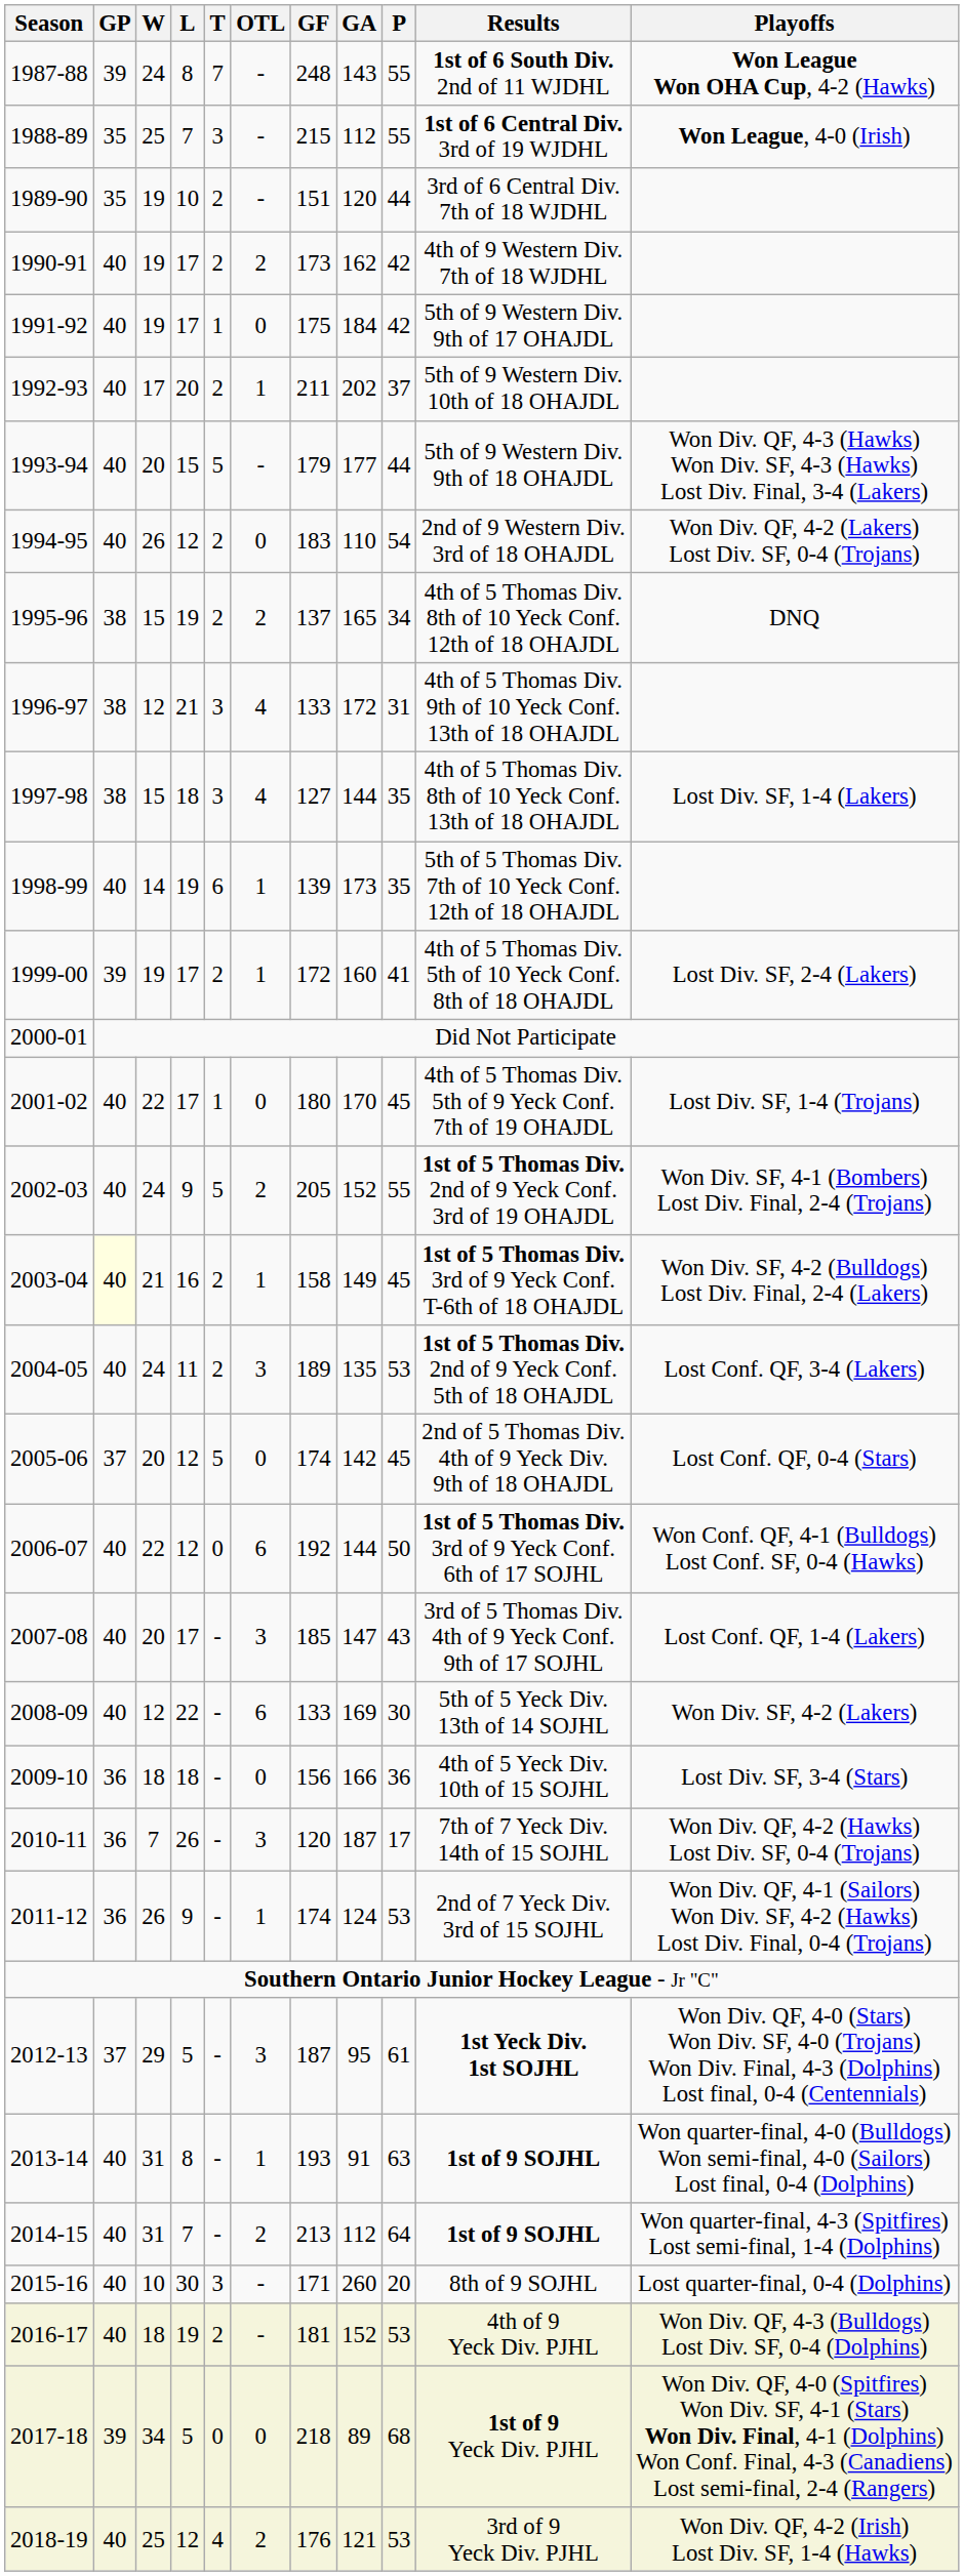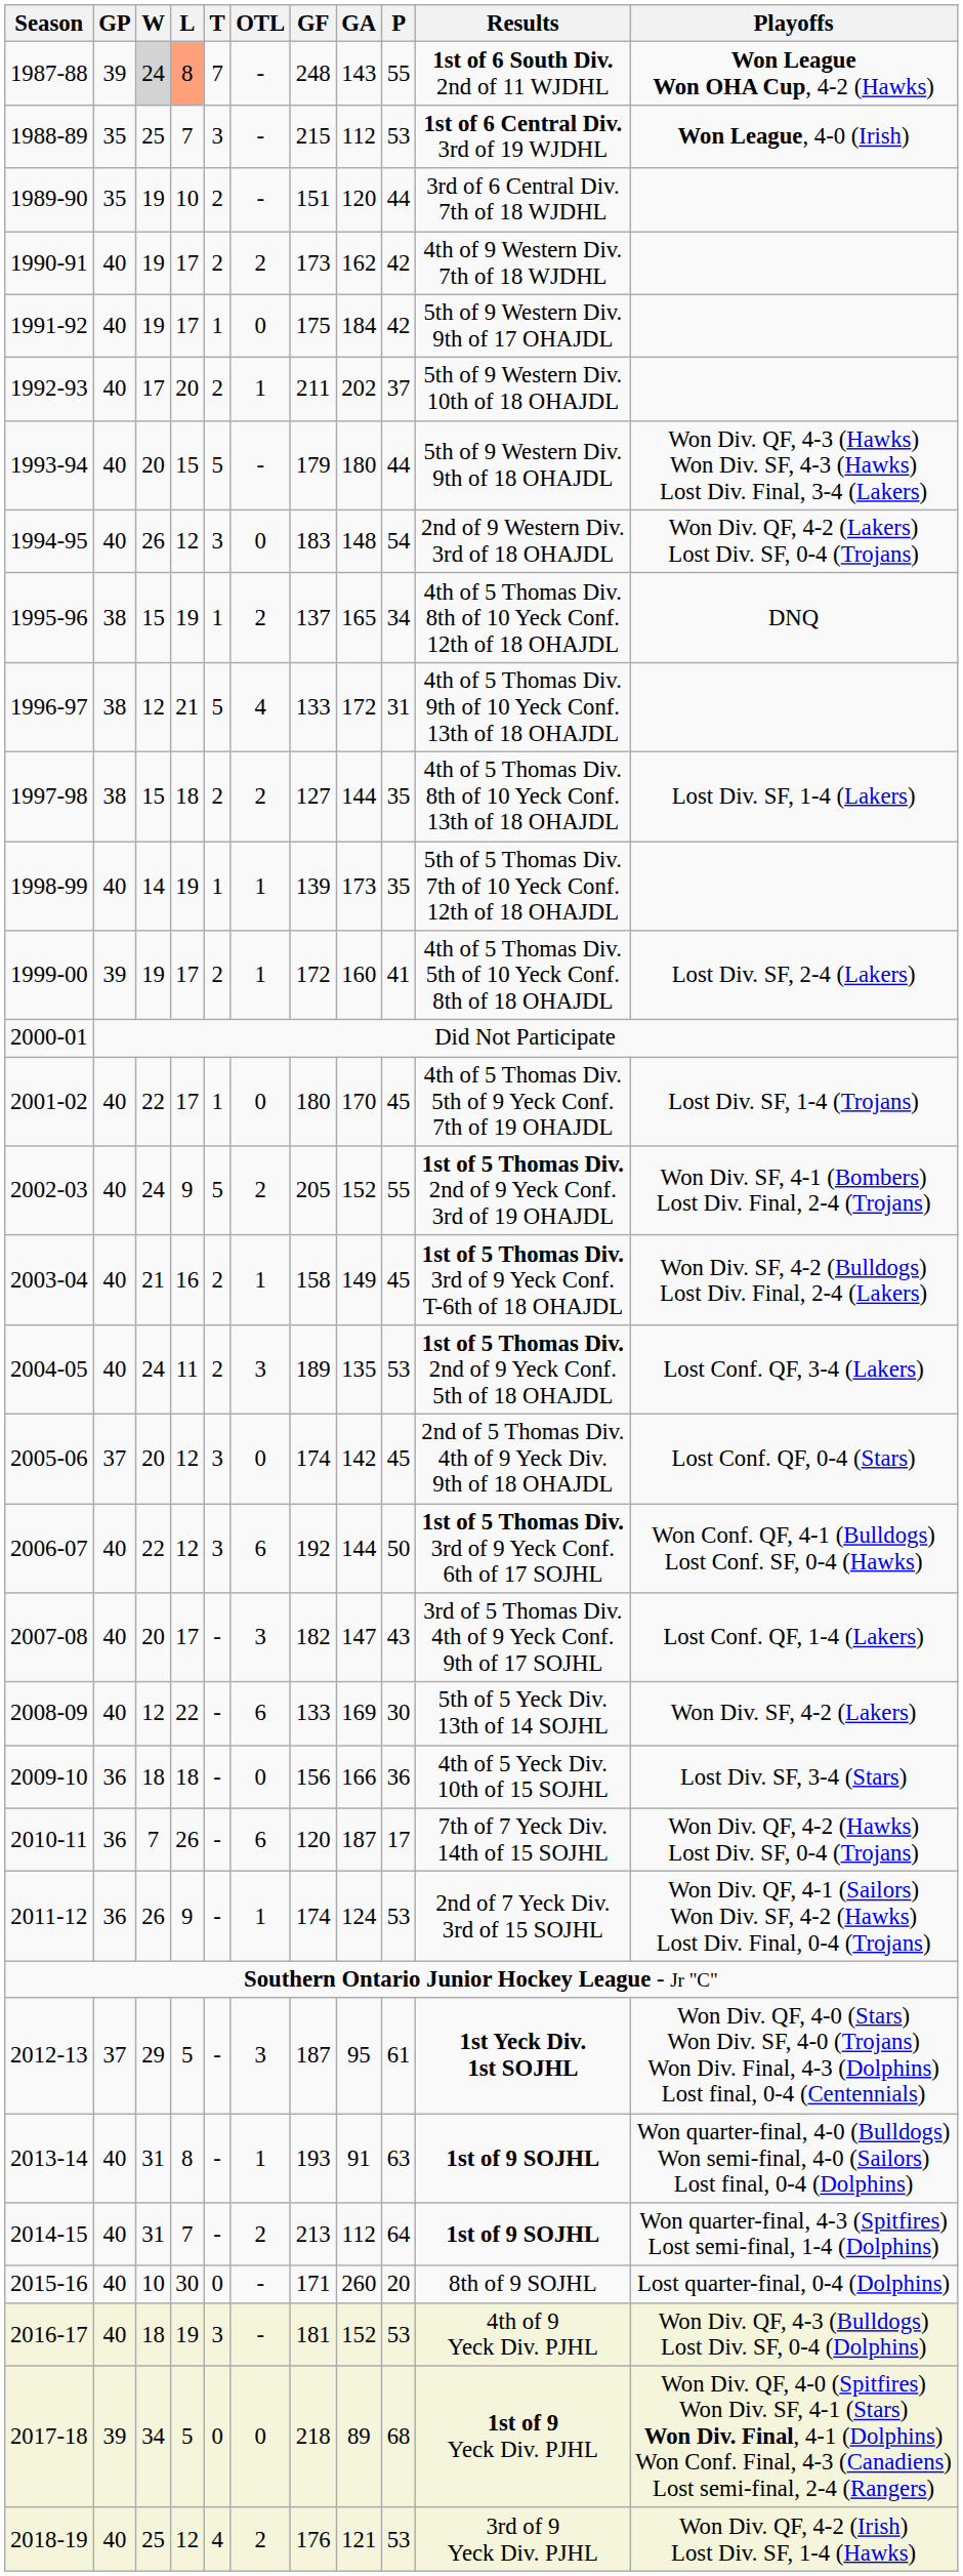1987-88 | W: no background -> lightgrey background
1987-88 | L: no background -> lightsalmon background
1988-89 | P: 55 -> 53
1993-94 | GA: 177 -> 180
1994-95 | T: 2 -> 3
1994-95 | GA: 110 -> 148
1995-96 | T: 2 -> 1
1996-97 | T: 3 -> 5
1997-98 | T: 3 -> 2
1997-98 | OTL: 4 -> 2
1998-99 | T: 6 -> 1
2003-04 | GP: lightyellow background -> no background
2005-06 | T: 5 -> 3
2006-07 | T: 0 -> 3
2007-08 | GF: 185 -> 182
2010-11 | OTL: 3 -> 6
2015-16 | T: 3 -> 0
2016-17 | T: 2 -> 3
